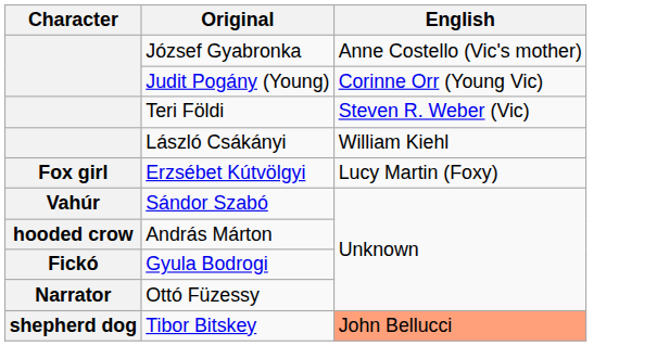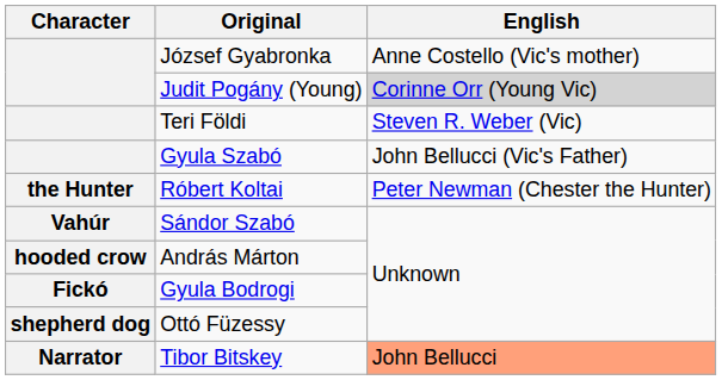Judit Pogány (Young) | English: no background -> lightgrey background
+ row: Gyula Szabó | John Bellucci (Vic's Father)
- row: László Csákányi | William Kiehl
- row: Fox girl | Erzsébet Kútvölgyi | Lucy Martin (Foxy)
+ row: the Hunter | Róbert Koltai | Peter Newman (Chester the Hunter)
Ottó Füzessy | Character: Narrator -> shepherd dog
Tibor Bitskey | Character: shepherd dog -> Narrator
